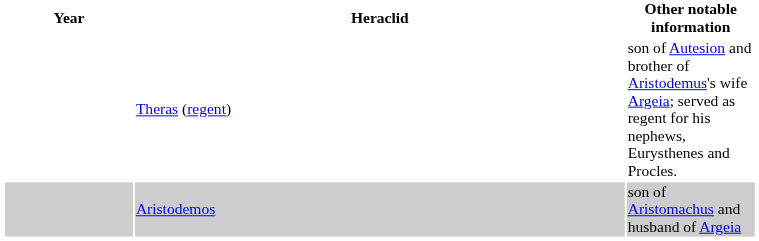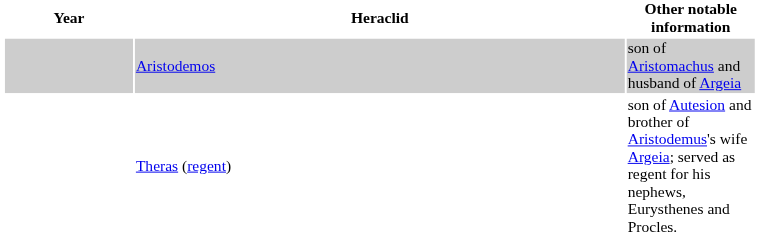rows swapped: Aristodemos <-> Theras (regent)
